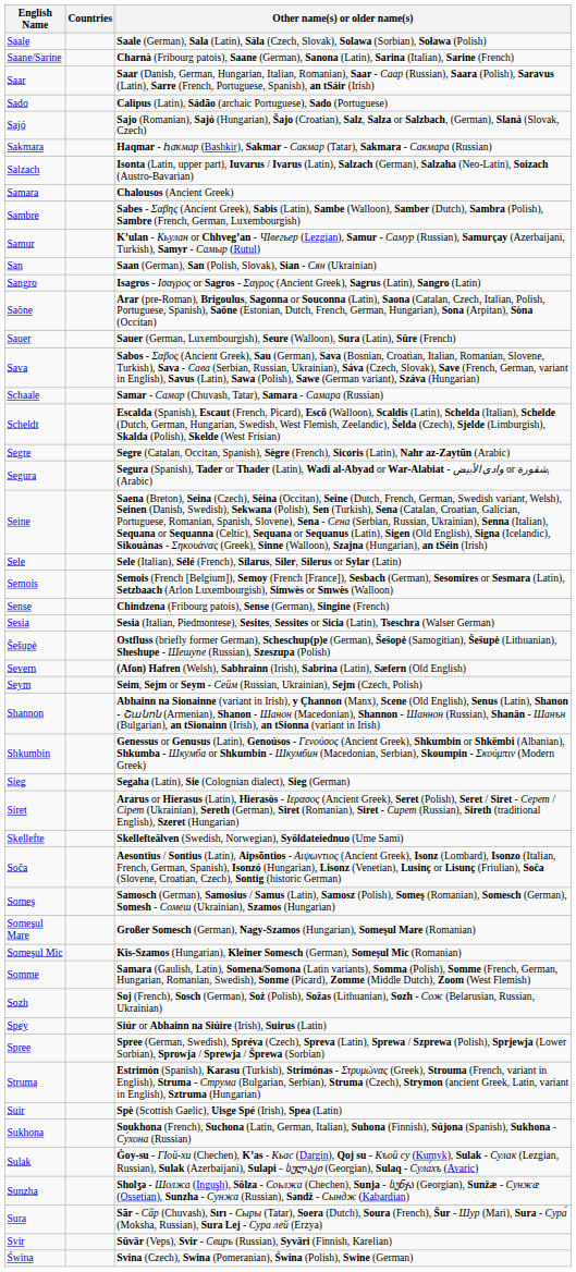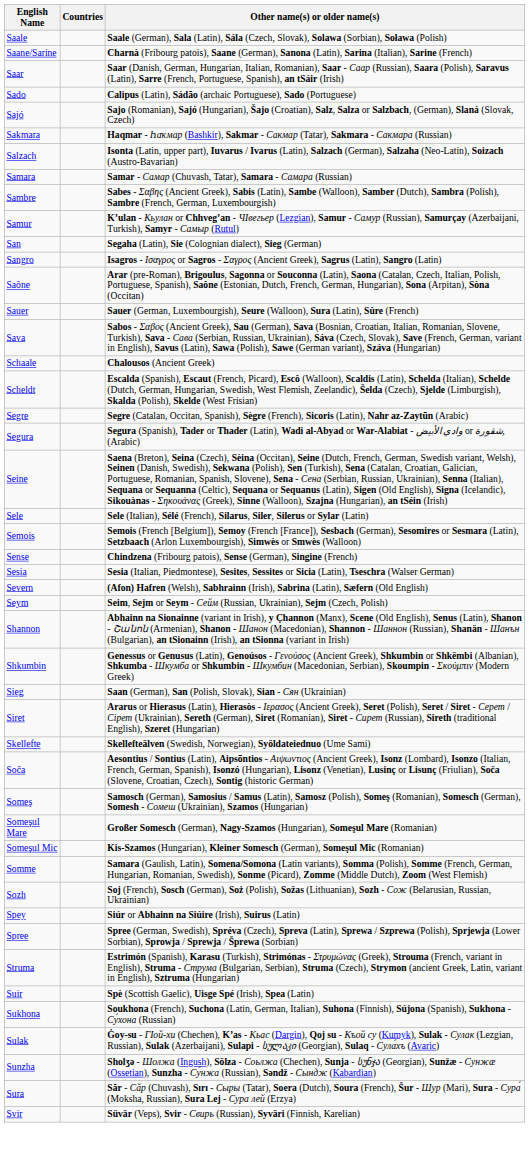Samara | Other name(s) or older name(s): Chalousos (Ancient Greek) -> Samar - Самар (Chuvash, Tatar), Samara - Самара (Russian)
San | Other name(s) or older name(s): Saan (German), San (Polish, Slovak), Sian - Сян (Ukrainian) -> Segaha (Latin), Sie (Colognian dialect), Sieg (German)
Schaale | Other name(s) or older name(s): Samar - Самар (Chuvash, Tatar), Samara - Самара (Russian) -> Chalousos (Ancient Greek)
- row: Šešupė | Ostfluss (briefly former German), Scheschup(p)e (German), Šešopė (Samogitian), Šešupė (Lithuanian), Sheshupe - Шешупе (Russian), Szeszupa (Polish)
Sieg | Other name(s) or older name(s): Segaha (Latin), Sie (Colognian dialect), Sieg (German) -> Saan (German), San (Polish, Slovak), Sian - Сян (Ukrainian)
- row: Świna | Svina (Czech), Swina (Pomeranian), Świna (Polish), Swine (German)
